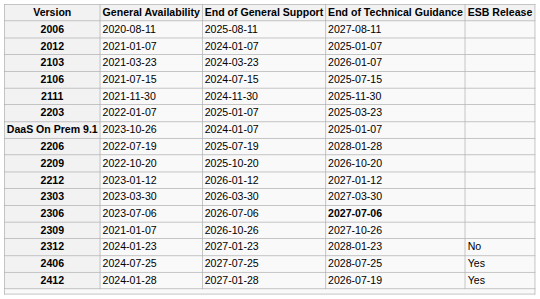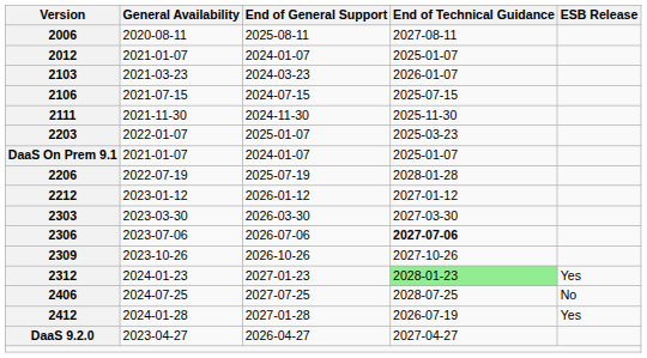DaaS On Prem 9.1 | General Availability: 2023-10-26 -> 2021-01-07
- row: 2209 | 2022-10-20 | 2025-10-20 | 2026-10-20
2309 | General Availability: 2021-01-07 -> 2023-10-26
2312 | End of Technical Guidance: no background -> lightgreen background
2312 | ESB Release: No -> Yes
2406 | ESB Release: Yes -> No
+ row: DaaS 9.2.0 | 2023-04-27 | 2026-04-27 | 2027-04-27
